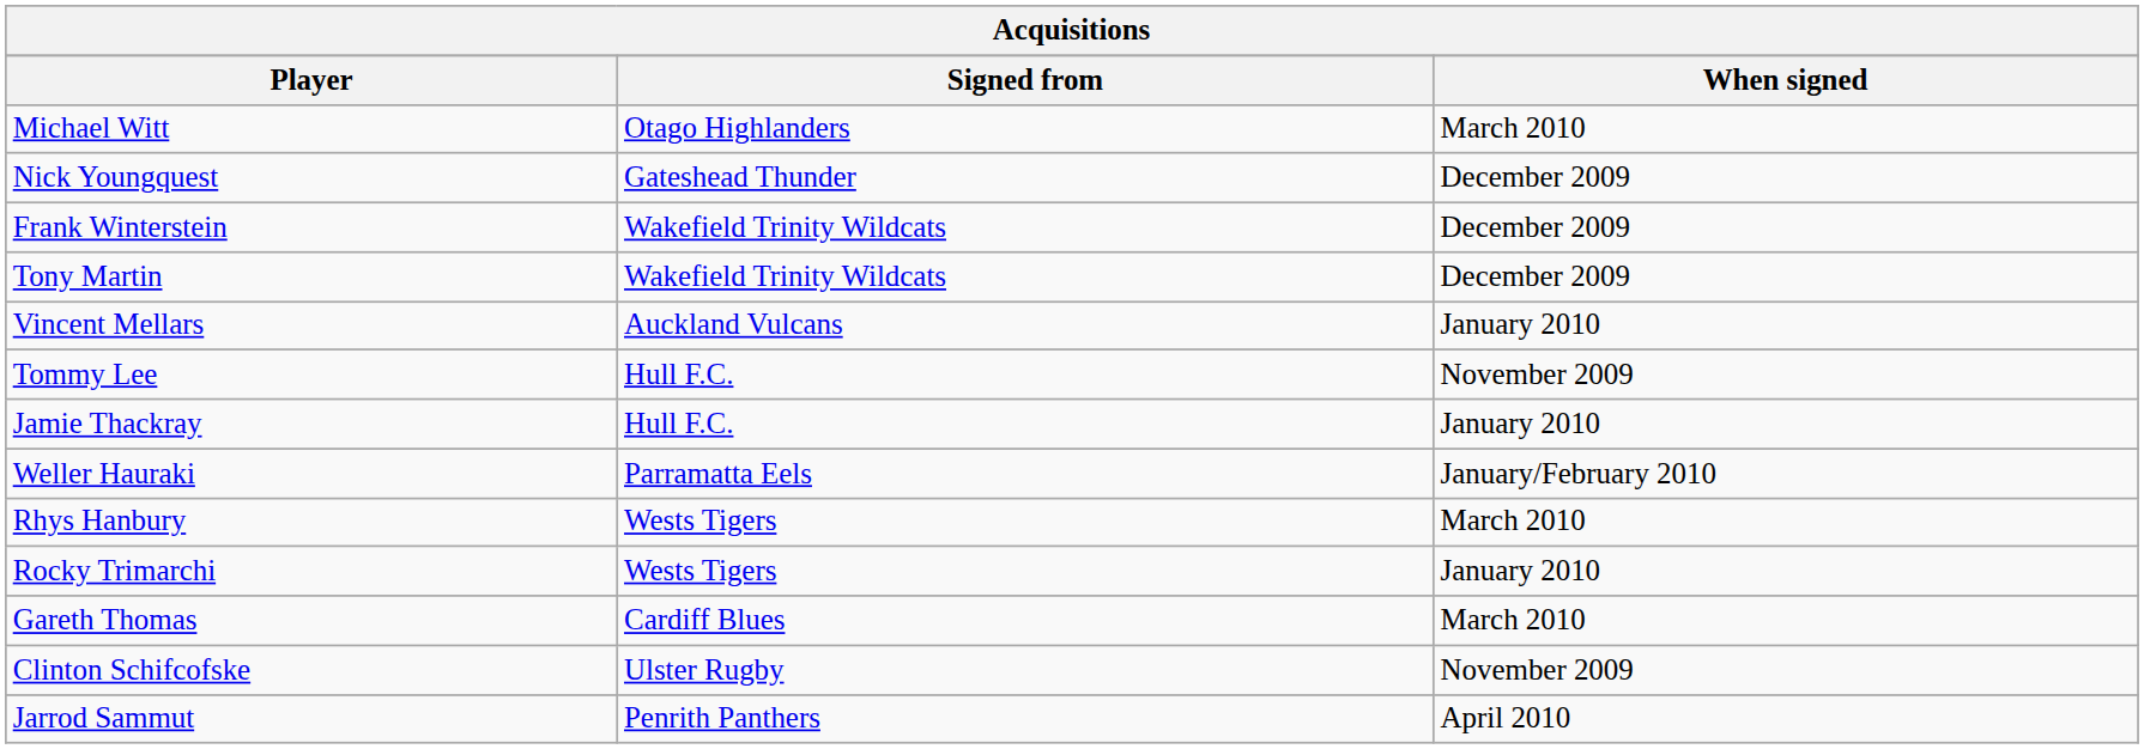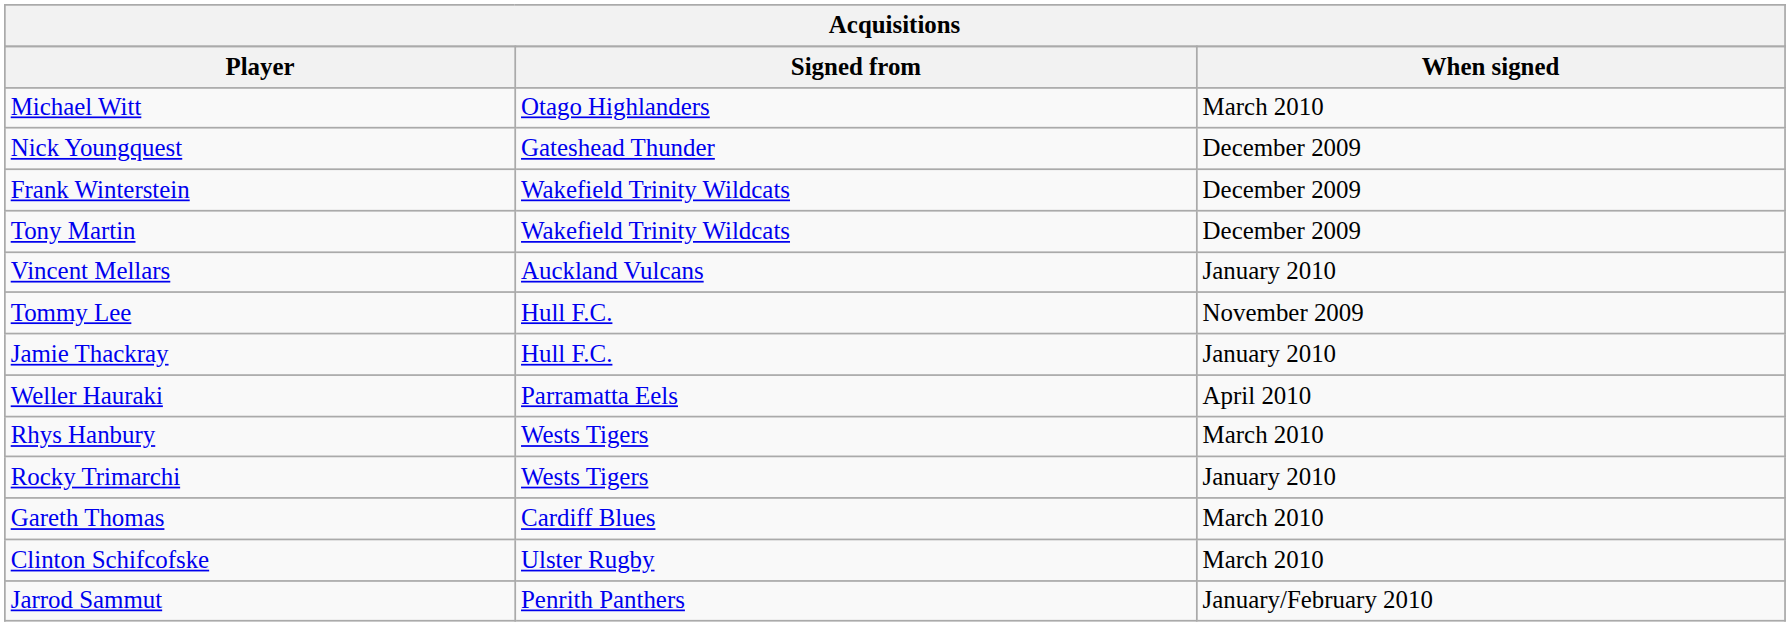Weller Hauraki | When signed: January/February 2010 -> April 2010
Clinton Schifcofske | When signed: November 2009 -> March 2010
Jarrod Sammut | When signed: April 2010 -> January/February 2010
